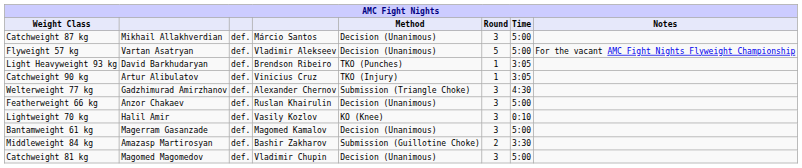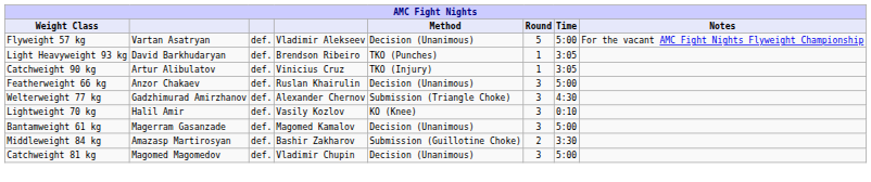- row: Catchweight 87 kg | Mikhail Allakhverdian | def. | Márcio Santos | Decision (Unanimous) | 3 | 5:00
rows swapped: Featherweight 66 kg <-> Welterweight 77 kg
